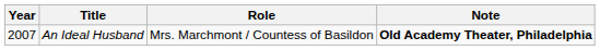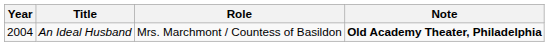An Ideal Husband | Year: 2007 -> 2004
